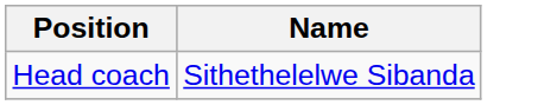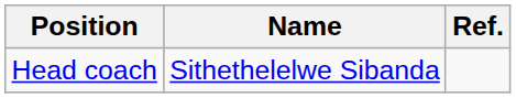+ column: Ref.
